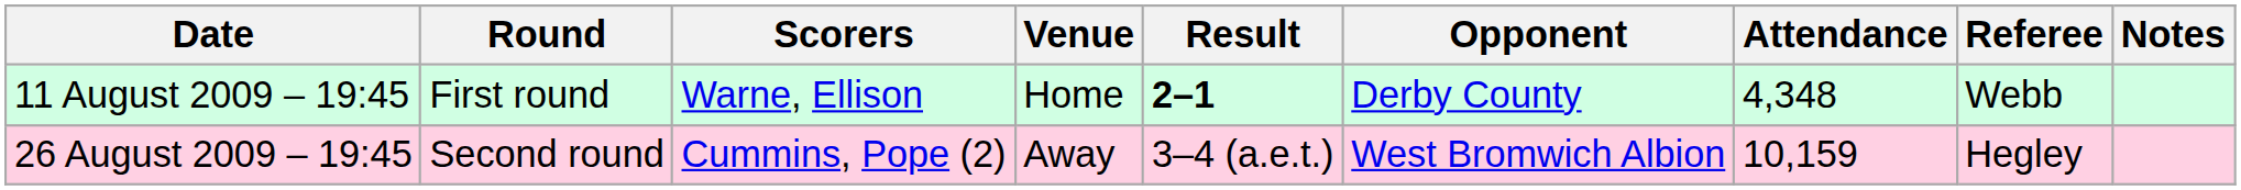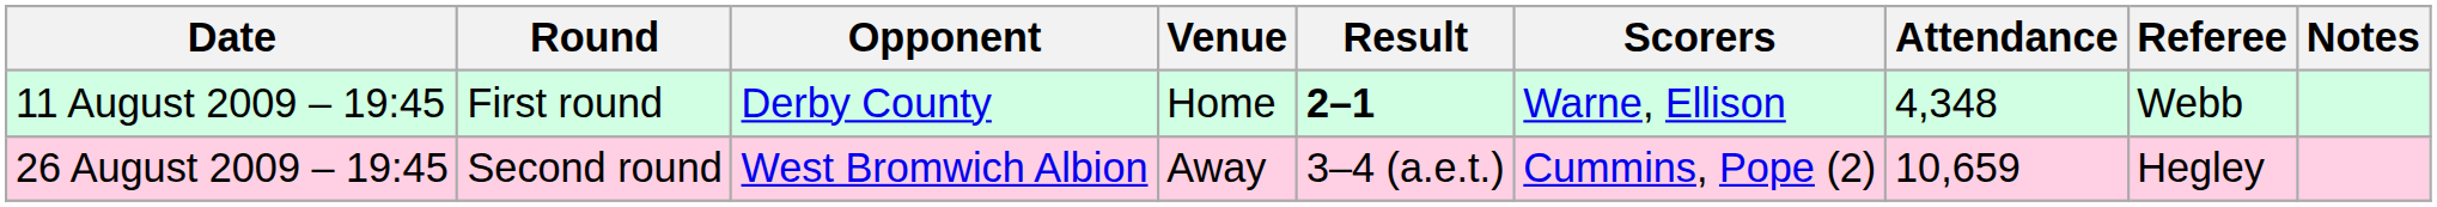columns swapped: Opponent <-> Scorers
26 August 2009 – 19:45 | Attendance: 10,159 -> 10,659
